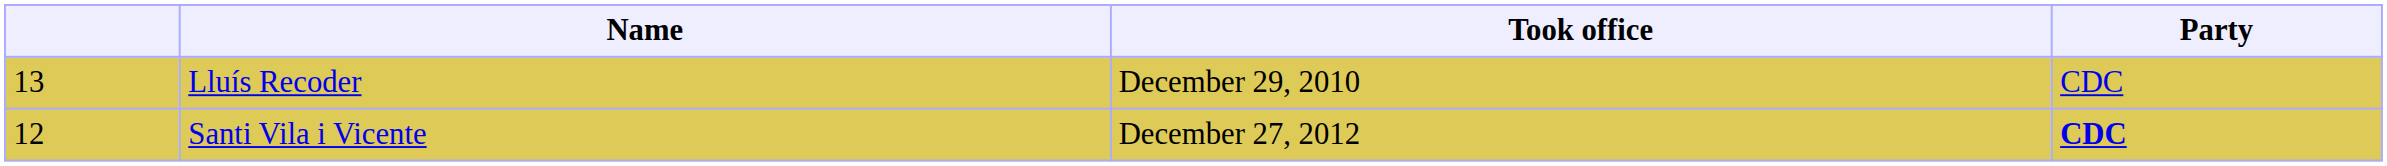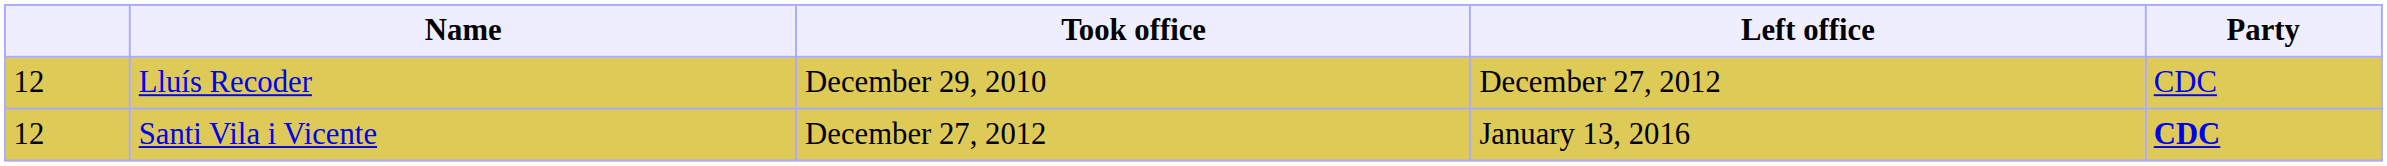+ column: Left office | December 27, 2012 | January 13, 2016
Lluís Recoder | column 1: 13 -> 12
